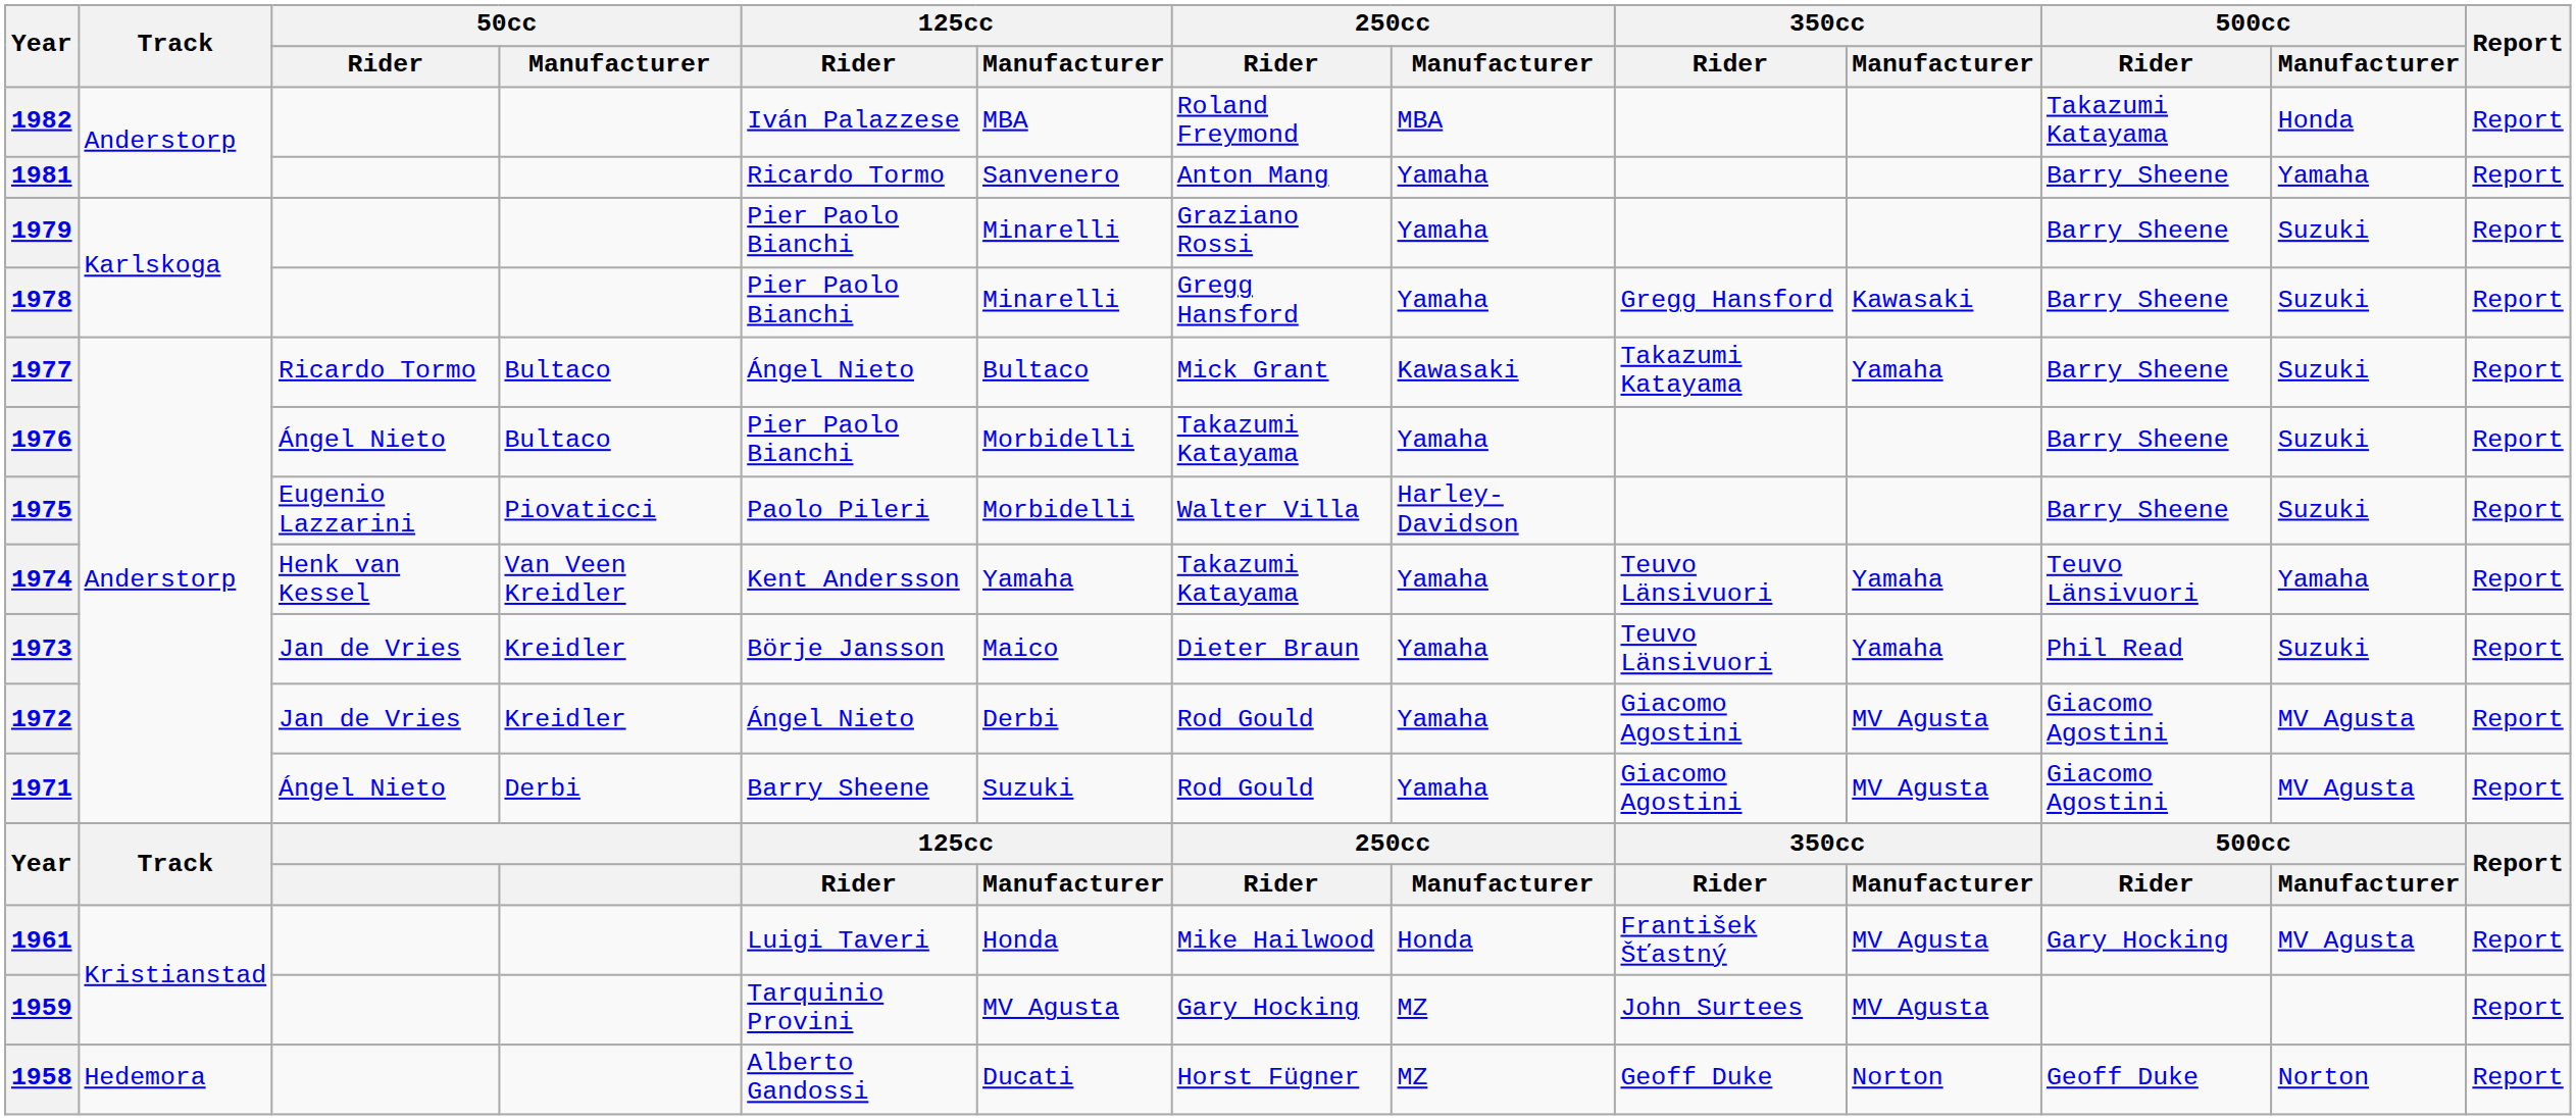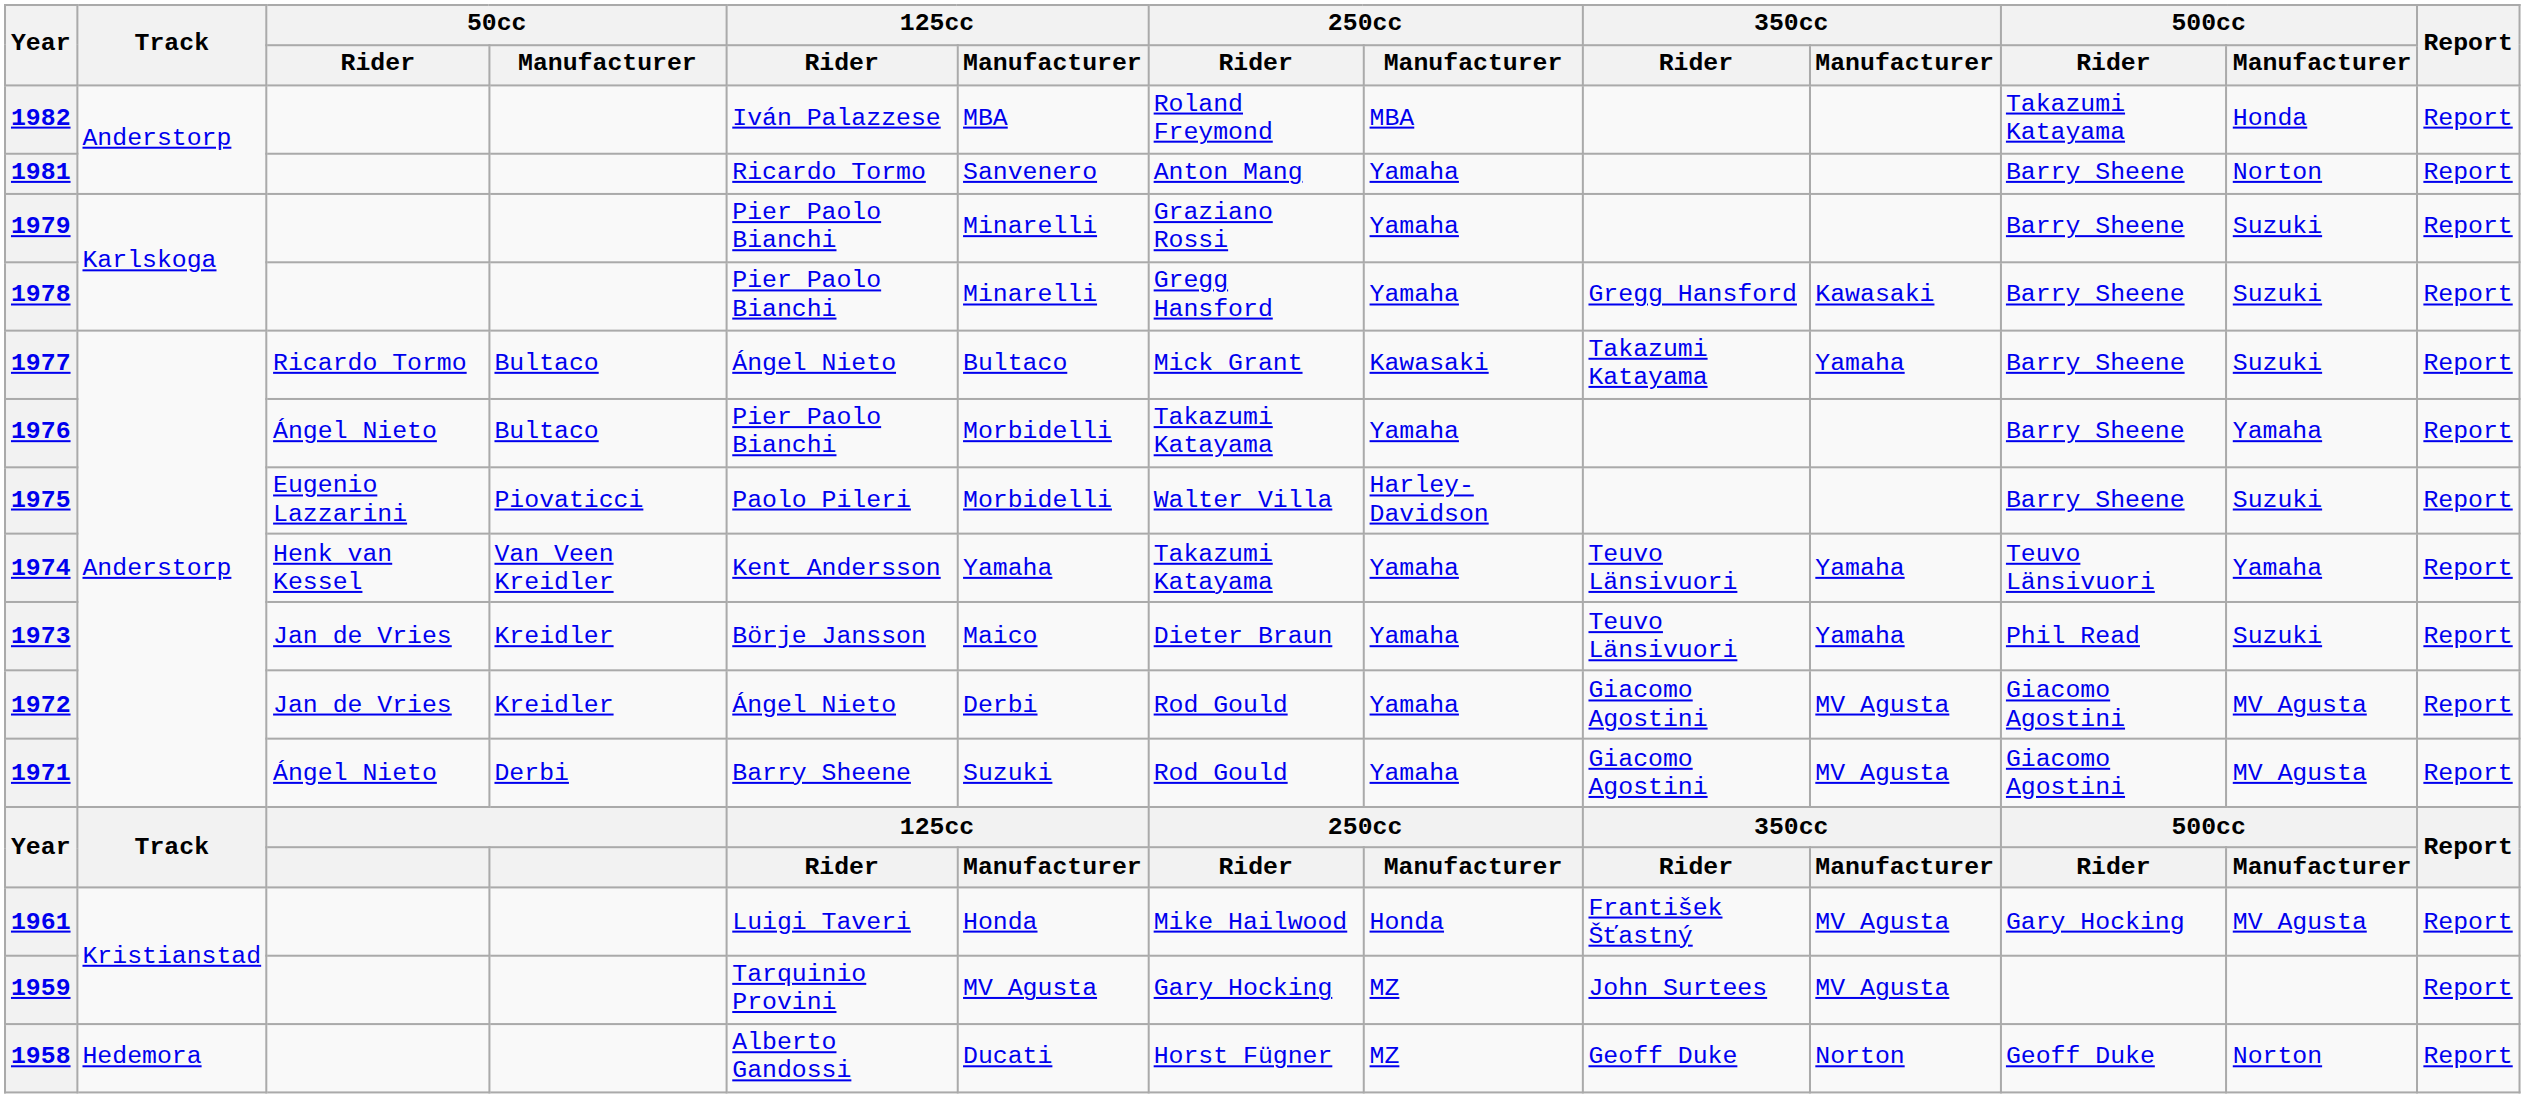1981 | 500cc / Manufacturer: Yamaha -> Norton
1976 | 500cc / Manufacturer: Suzuki -> Yamaha
